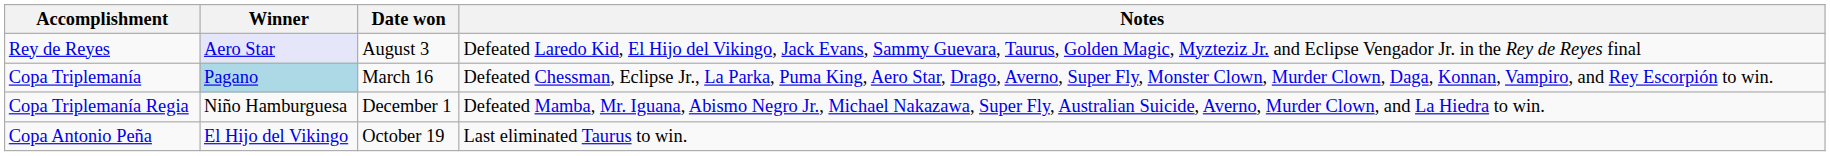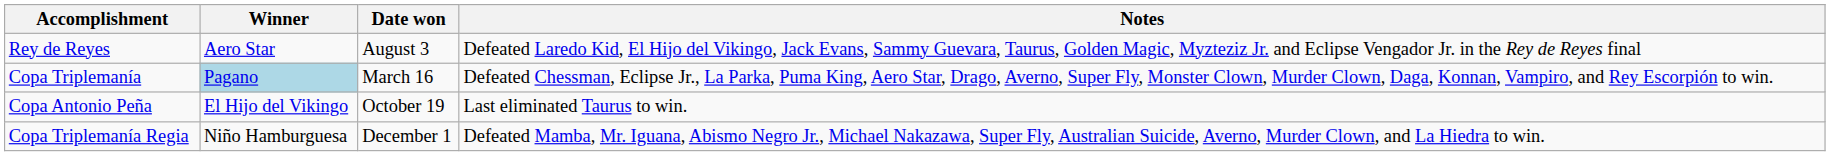Rey de Reyes | Winner: lavender background -> no background
rows swapped: Copa Antonio Peña <-> Copa Triplemanía Regia
